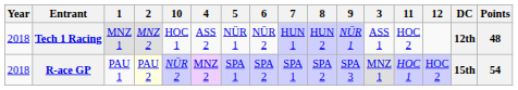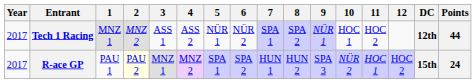columns swapped: 3 <-> 10
Tech 1 Racing | Year: 2018 -> 2017
Tech 1 Racing | 7: HUN 1 -> SPA 1
Tech 1 Racing | 8: HUN 2 -> SPA 2
Tech 1 Racing | Points: 48 -> 44
R-ace GP | Year: 2018 -> 2017
R-ace GP | 7: SPA 1 -> HUN 1
R-ace GP | 8: SPA 2 -> HUN 2
R-ace GP | Points: 54 -> 24
